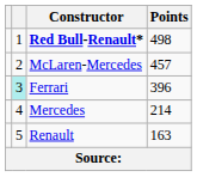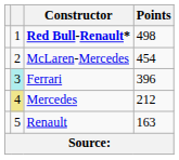McLaren-Mercedes | Points: 457 -> 454
Mercedes | column 2: no background -> khaki background
Mercedes | Points: 214 -> 212
